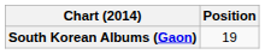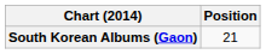South Korean Albums (Gaon) | Position: 19 -> 21
